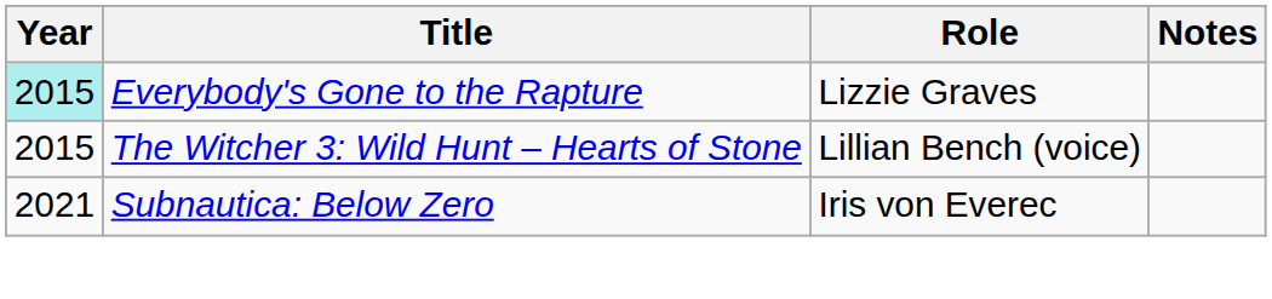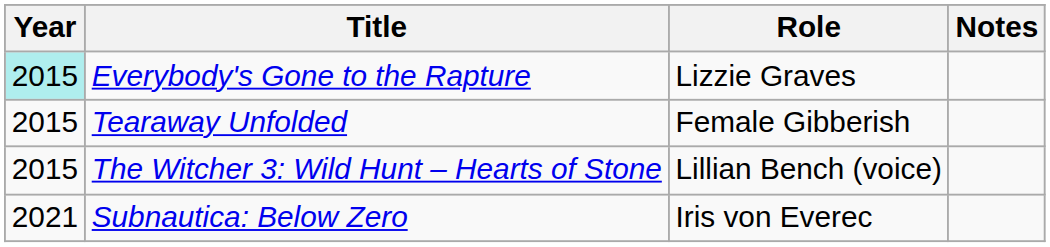+ row: 2015 | Tearaway Unfolded | Female Gibberish
